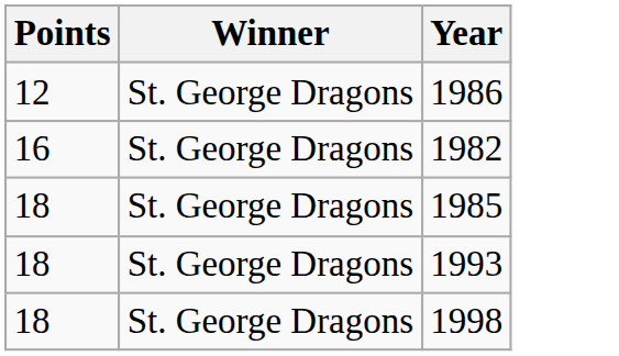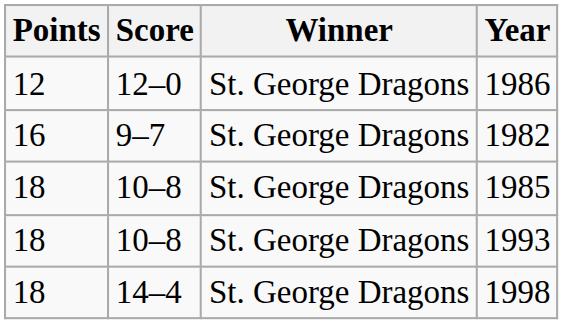+ column: Score | 12–0 | 9–7 | 10–8 | 10–8 | 14–4
